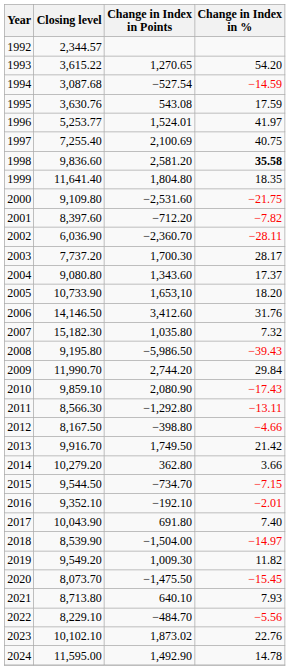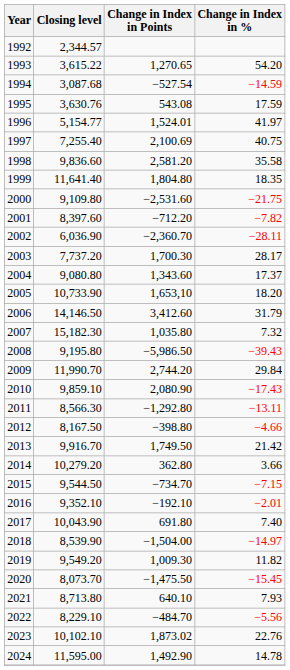1996 | Closing level: 5,253.77 -> 5,154.77
1998 | Change in Index in %: bold -> normal
2006 | Change in Index in %: 31.76 -> 31.79
